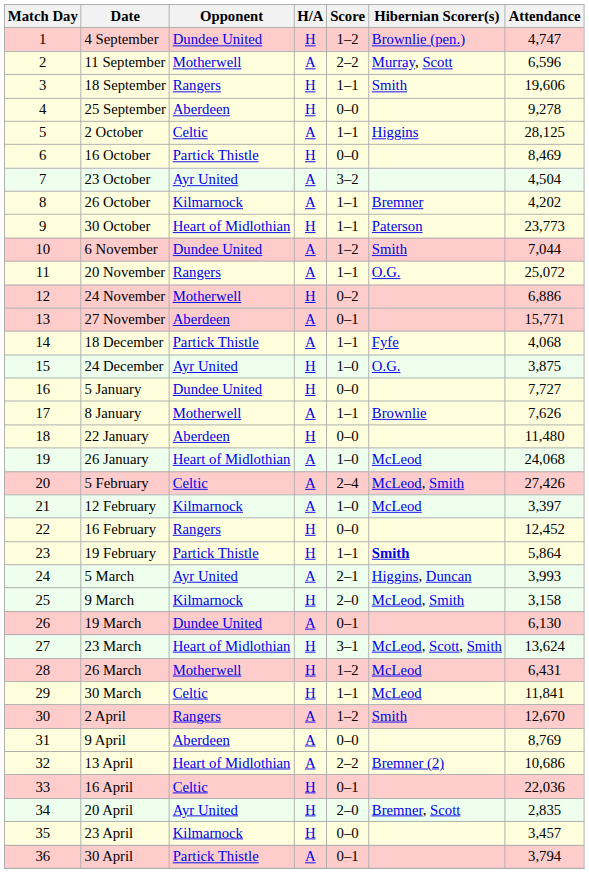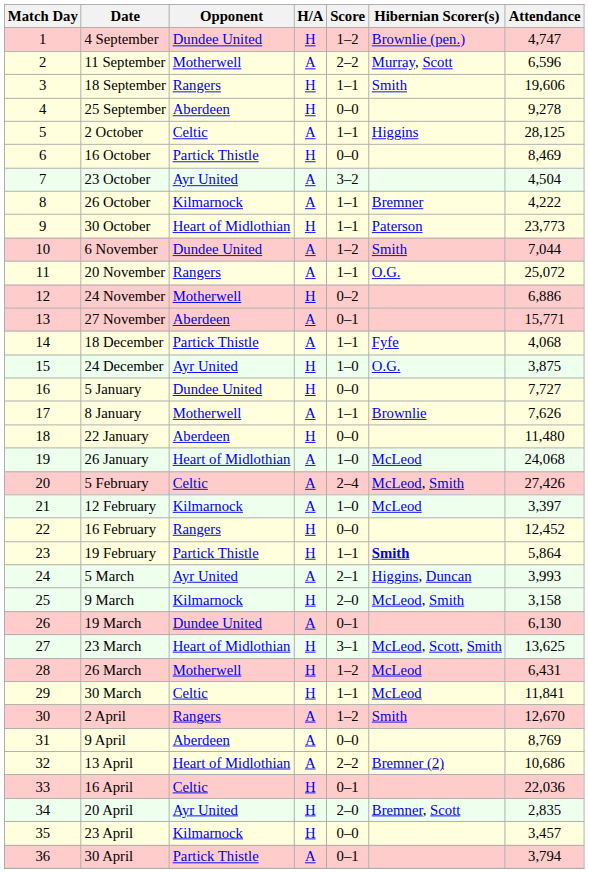26 October | Attendance: 4,202 -> 4,222
23 March | Attendance: 13,624 -> 13,625
